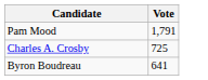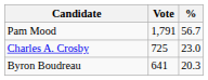+ column: % | 56.7 | 23.0 | 20.3
